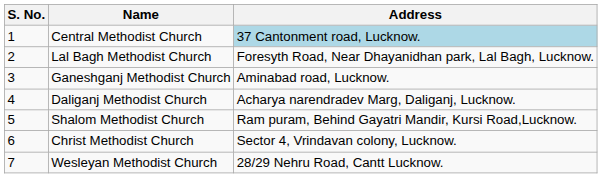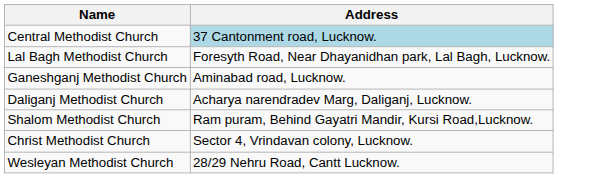- column: S. No. | 1 | 2 | 3 | 4 | 5 | 6 | 7
